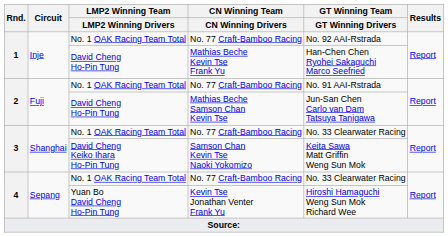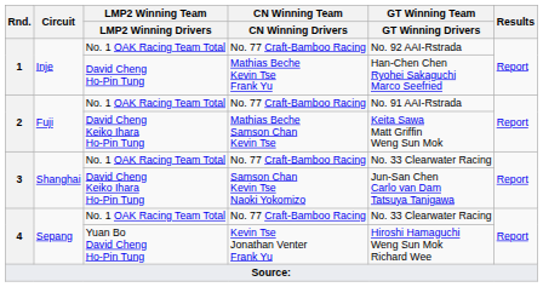Mathias Beche Samson Chan Kevin Tse | LMP2 Winning Team / LMP2 Winning Drivers: David Cheng Ho-Pin Tung -> David Cheng Keiko Ihara Ho-Pin Tung
Mathias Beche Samson Chan Kevin Tse | GT Winning Team / GT Winning Drivers: Jun-San Chen Carlo van Dam Tatsuya Tanigawa -> Keita Sawa Matt Griffin Weng Sun Mok
Samson Chan Kevin Tse Naoki Yokomizo | GT Winning Team / GT Winning Drivers: Keita Sawa Matt Griffin Weng Sun Mok -> Jun-San Chen Carlo van Dam Tatsuya Tanigawa
